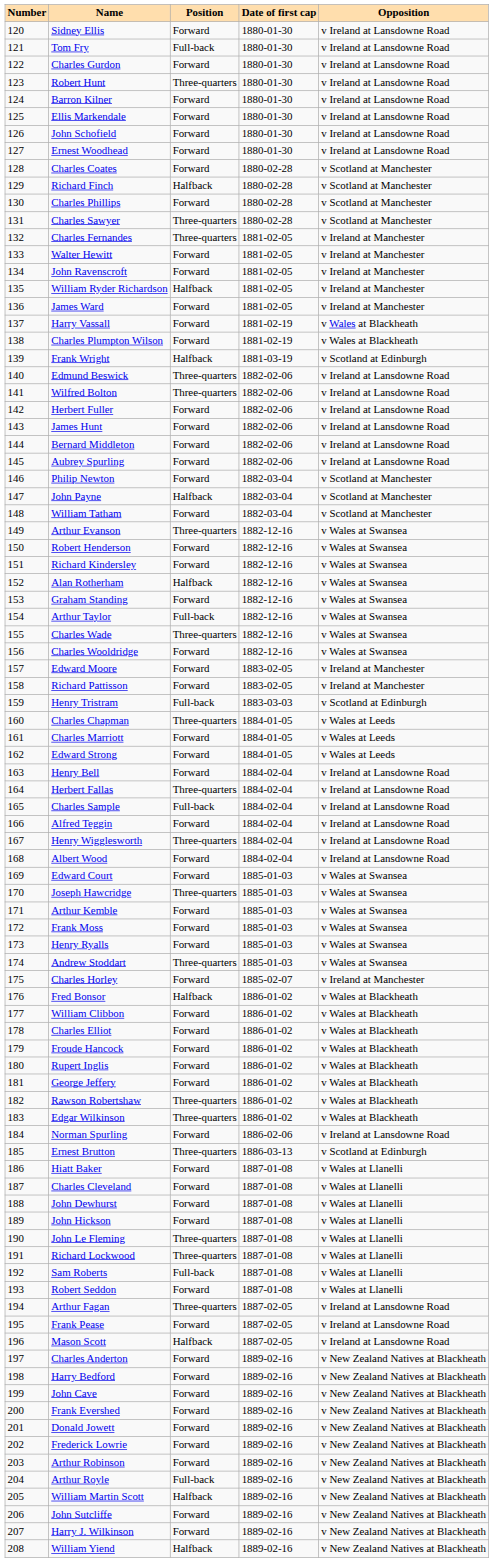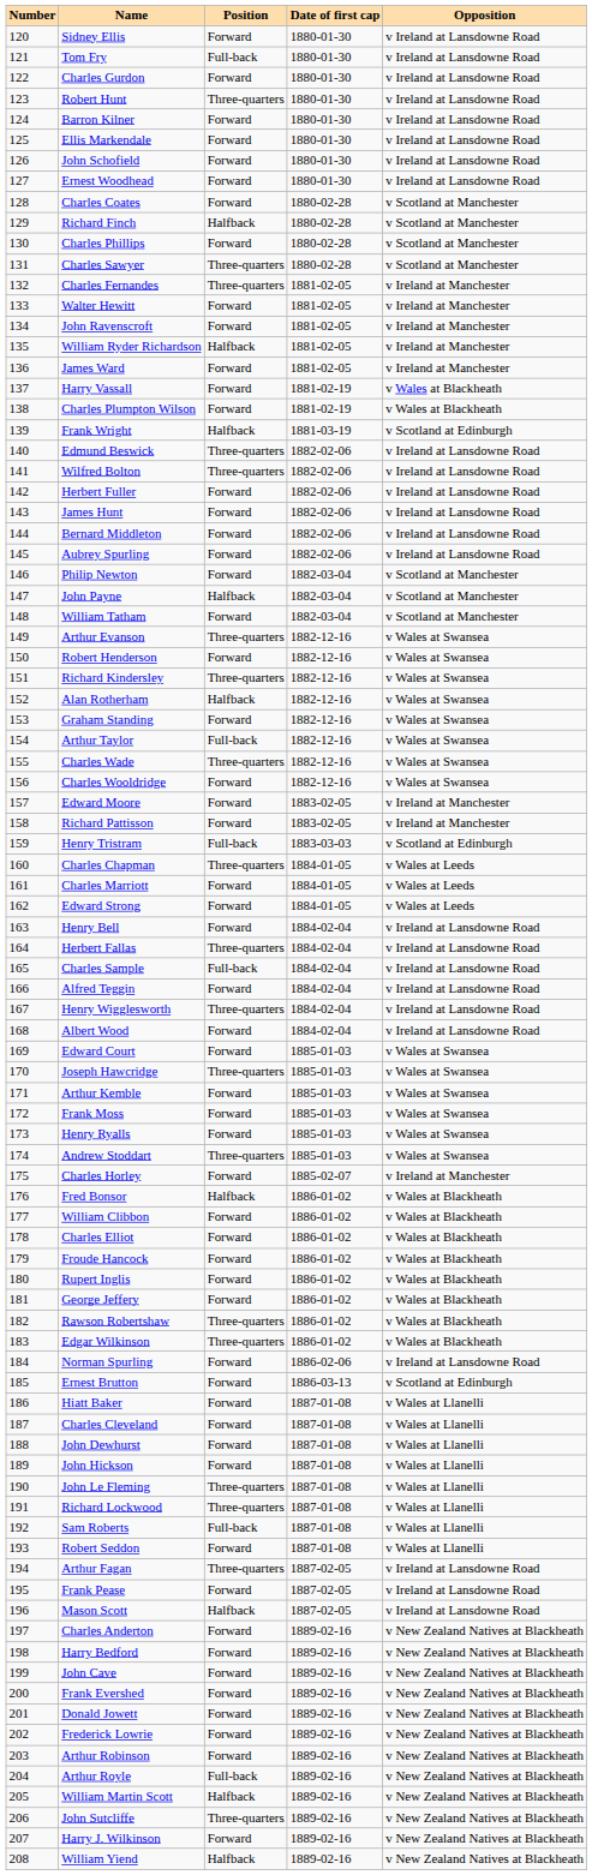Richard Kindersley | Position: Forward -> Three-quarters
Ernest Brutton | Position: Three-quarters -> Forward
John Sutcliffe | Position: Forward -> Three-quarters
